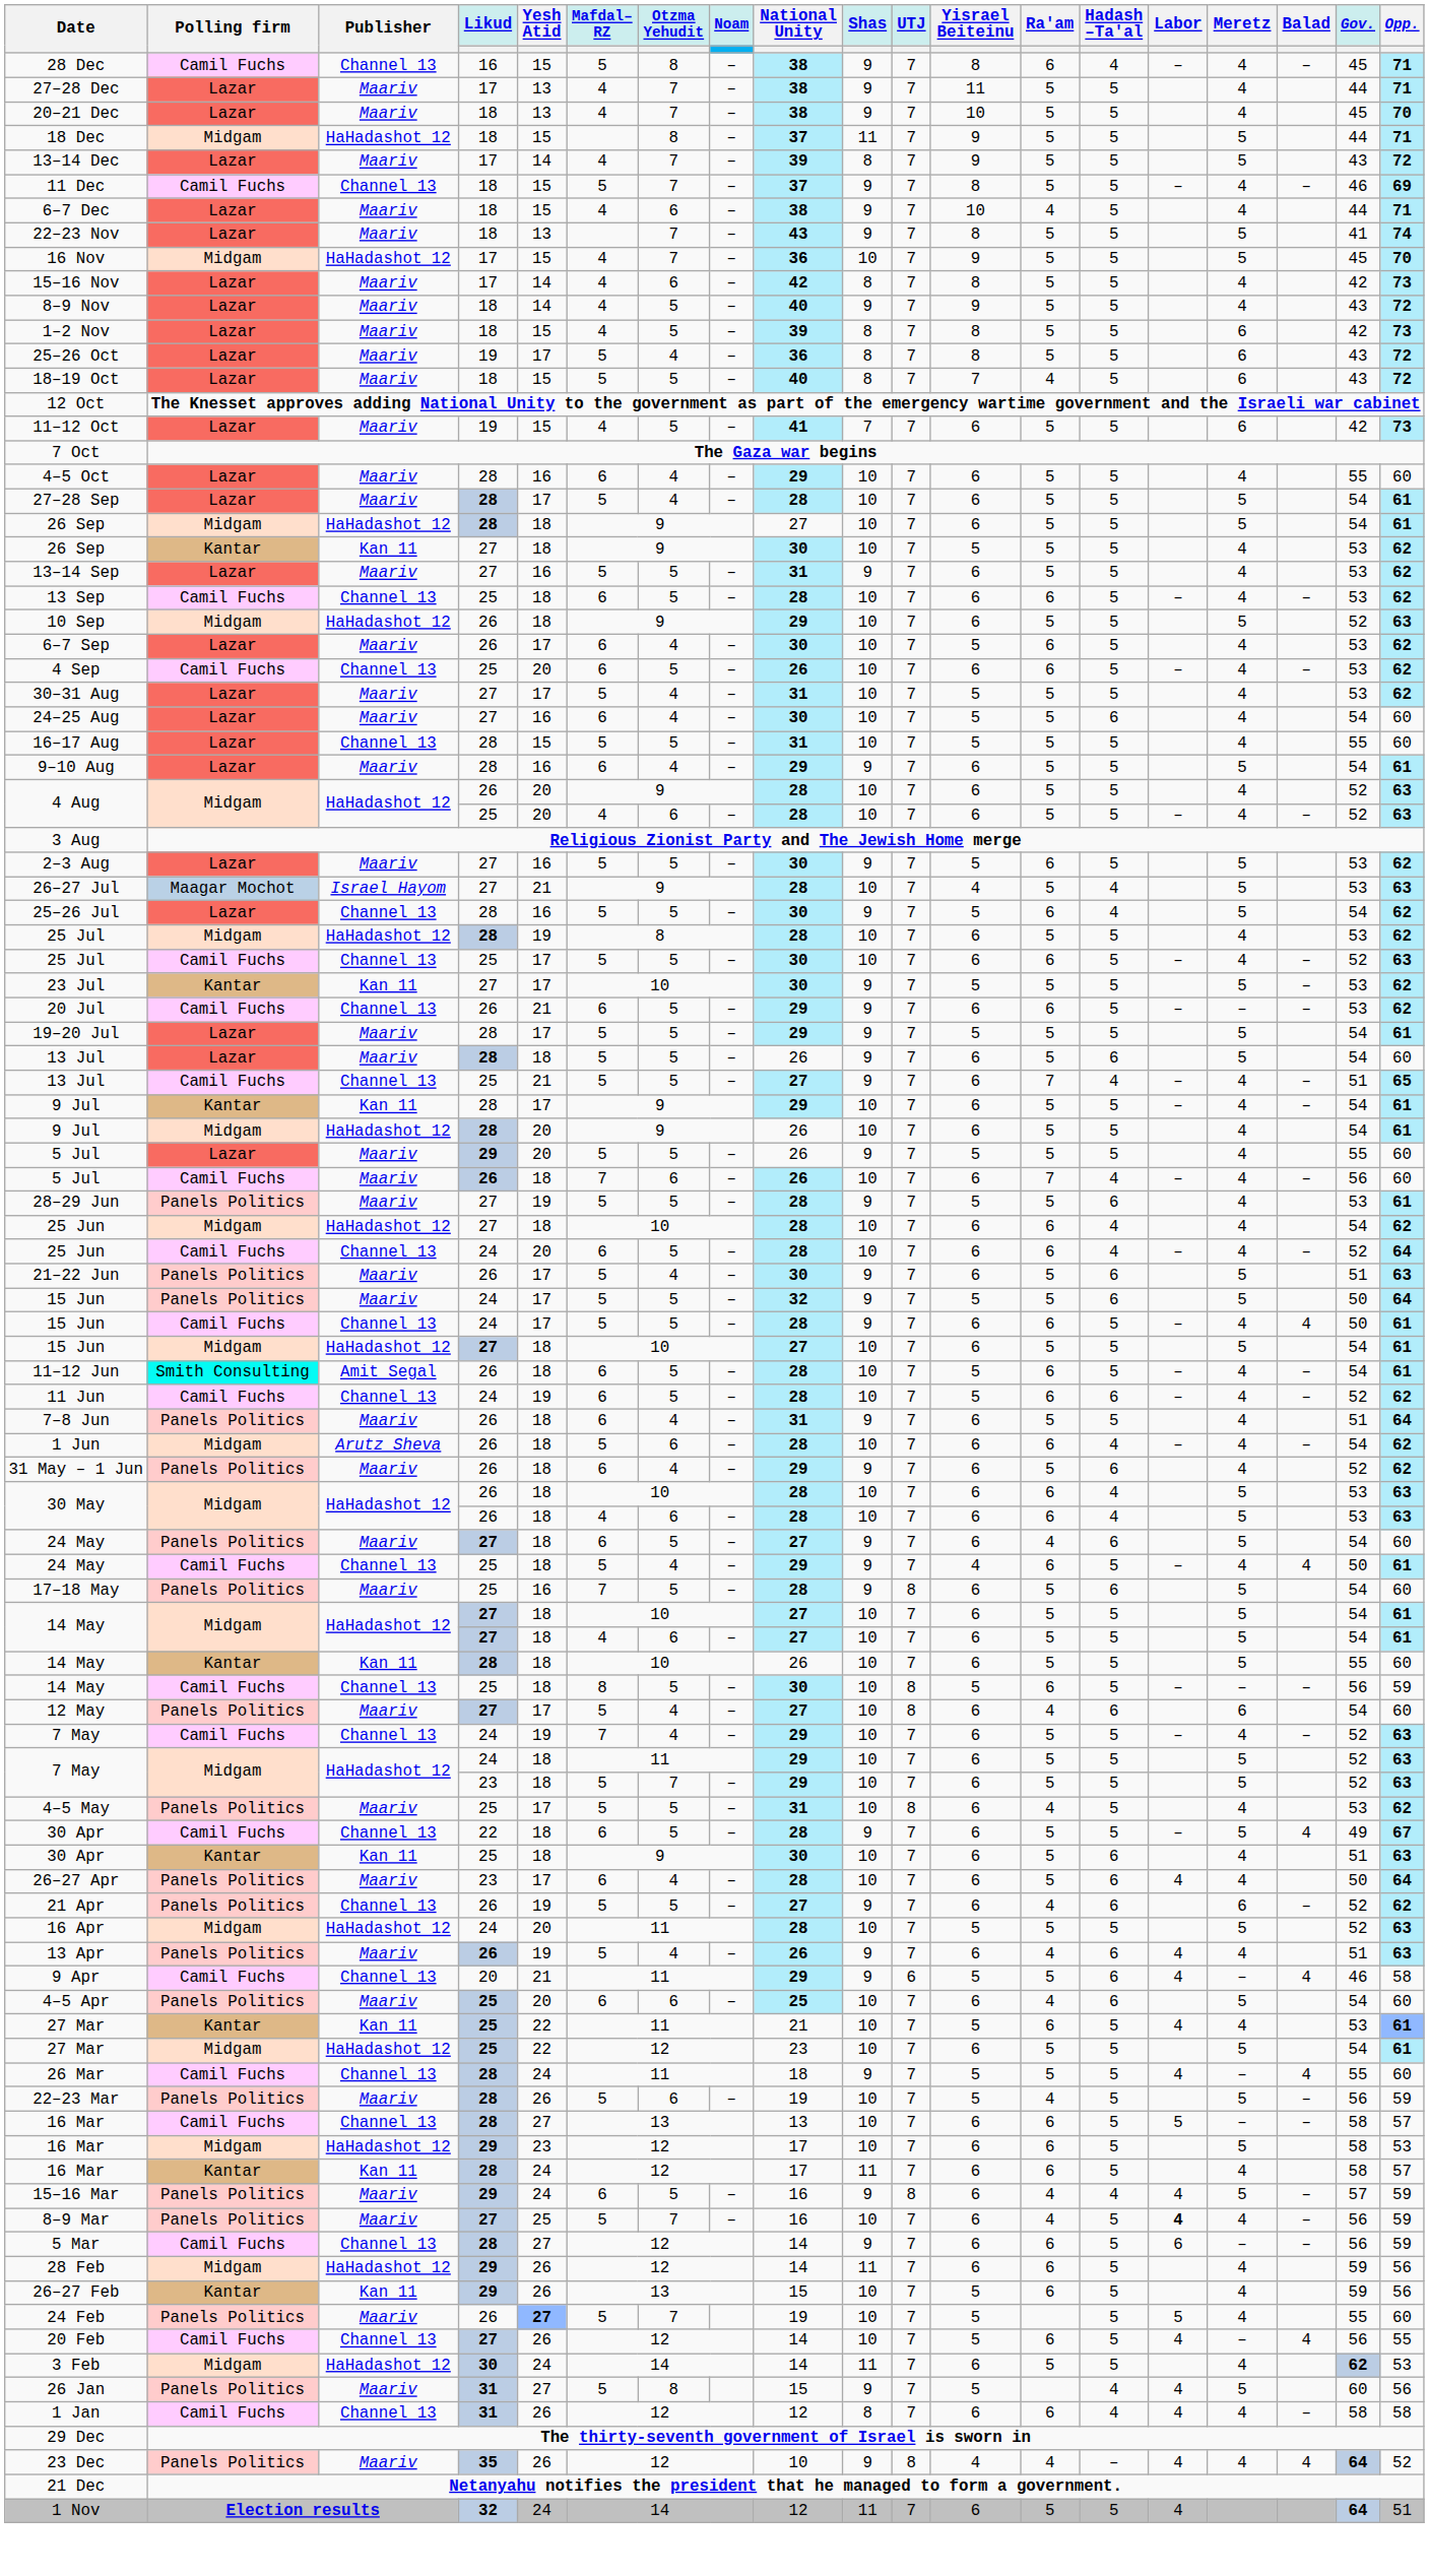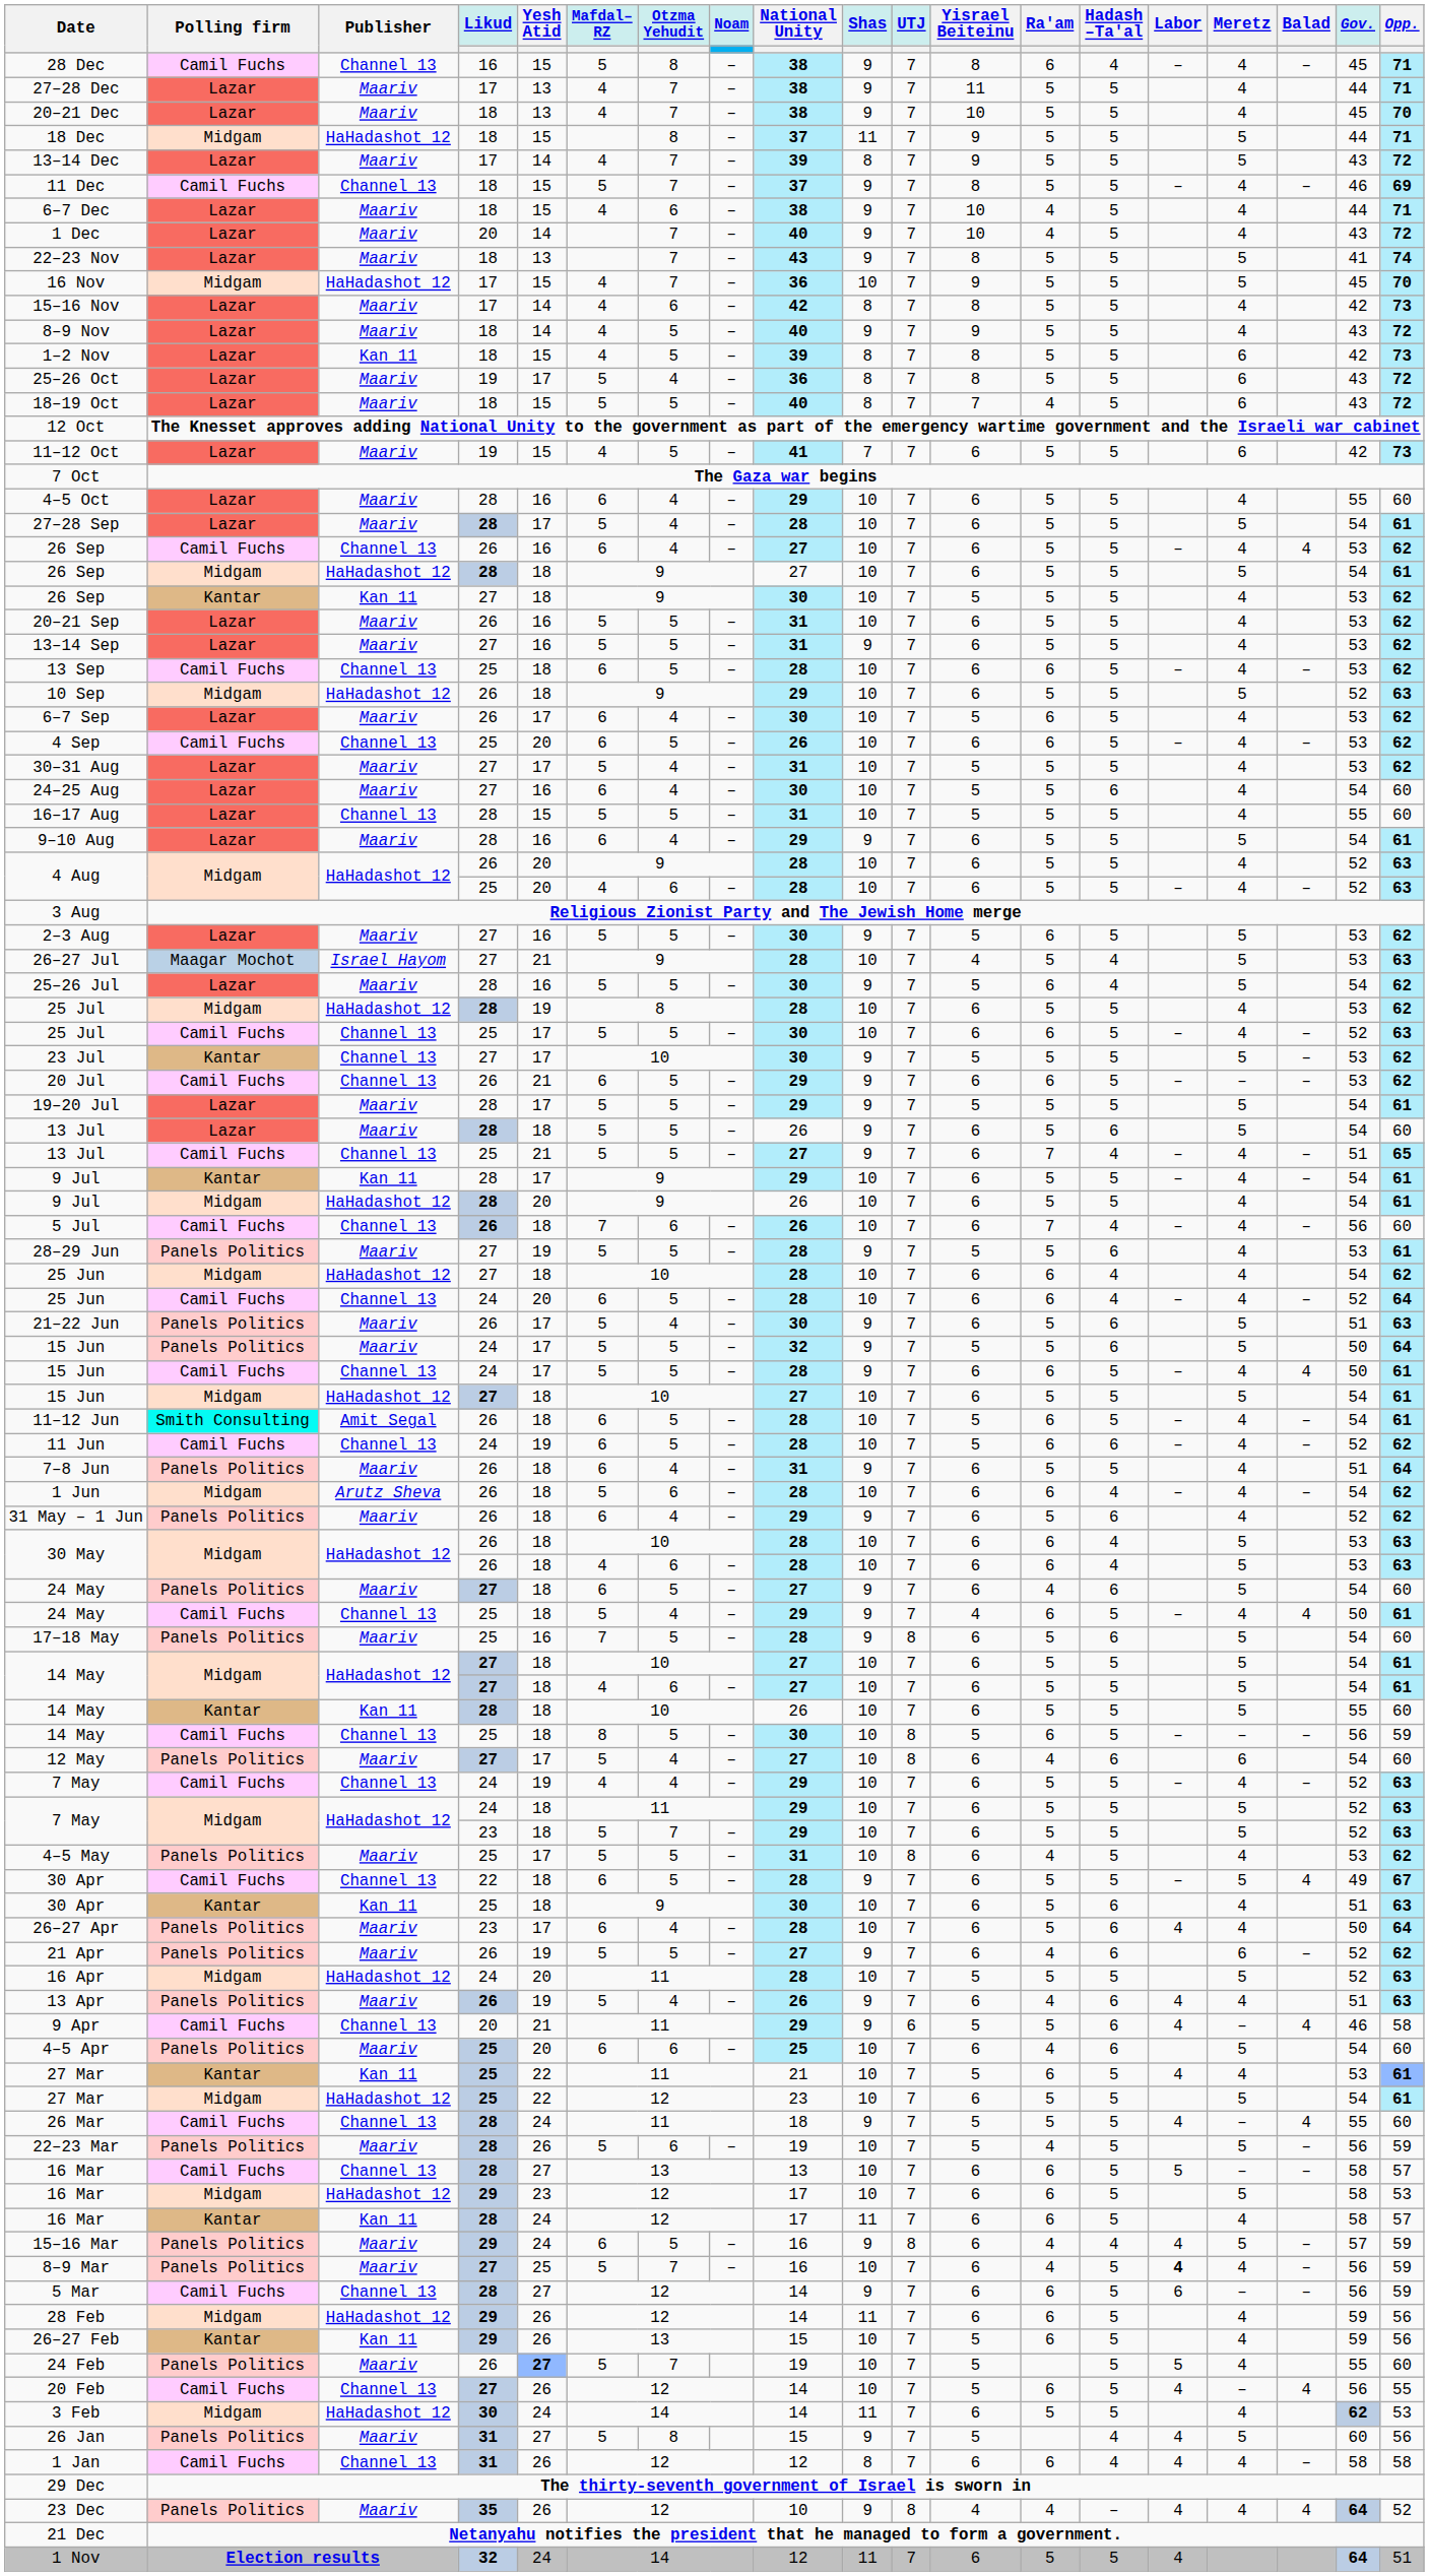+ row: 1 Dec | Lazar | Maariv | 20 | 14 | 7 | – | 40 | 9 | 7 | 10 | 4 | 5 | 4 | 43 | 72
1–2 Nov | Publisher: Maariv -> Kan 11
+ row: 26 Sep | Camil Fuchs | Channel 13 | 26 | 16 | 6 | 4 | – | 27 | 10 | 7 | 6 | 5 | 5 | – | 4 | 4 | 53 | 62
+ row: 20–21 Sep | Lazar | Maariv | 26 | 16 | 5 | 5 | – | 31 | 10 | 7 | 6 | 5 | 5 | 4 | 53 | 62
25–26 Jul | Publisher: Channel 13 -> Maariv
23 Jul | Publisher: Kan 11 -> Channel 13
- row: 5 Jul | Lazar | Maariv | 29 | 20 | 5 | 5 | – | 26 | 9 | 7 | 5 | 5 | 5 | 4 | 55 | 60
5 Jul / Camil Fuchs | Publisher: Maariv -> Channel 13
7 May / Camil Fuchs | Mafdal– RZ: 7 -> 4
21 Apr | Publisher: Channel 13 -> Maariv
